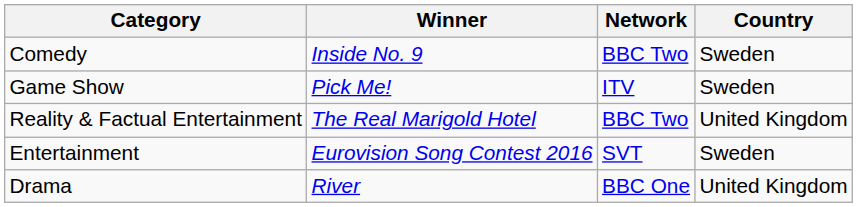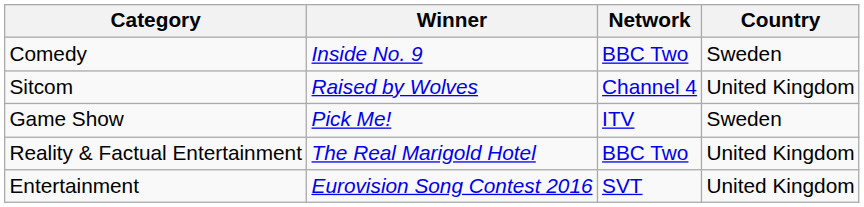+ row: Sitcom | Raised by Wolves | Channel 4 | United Kingdom
Entertainment | Country: Sweden -> United Kingdom
- row: Drama | River | BBC One | United Kingdom
